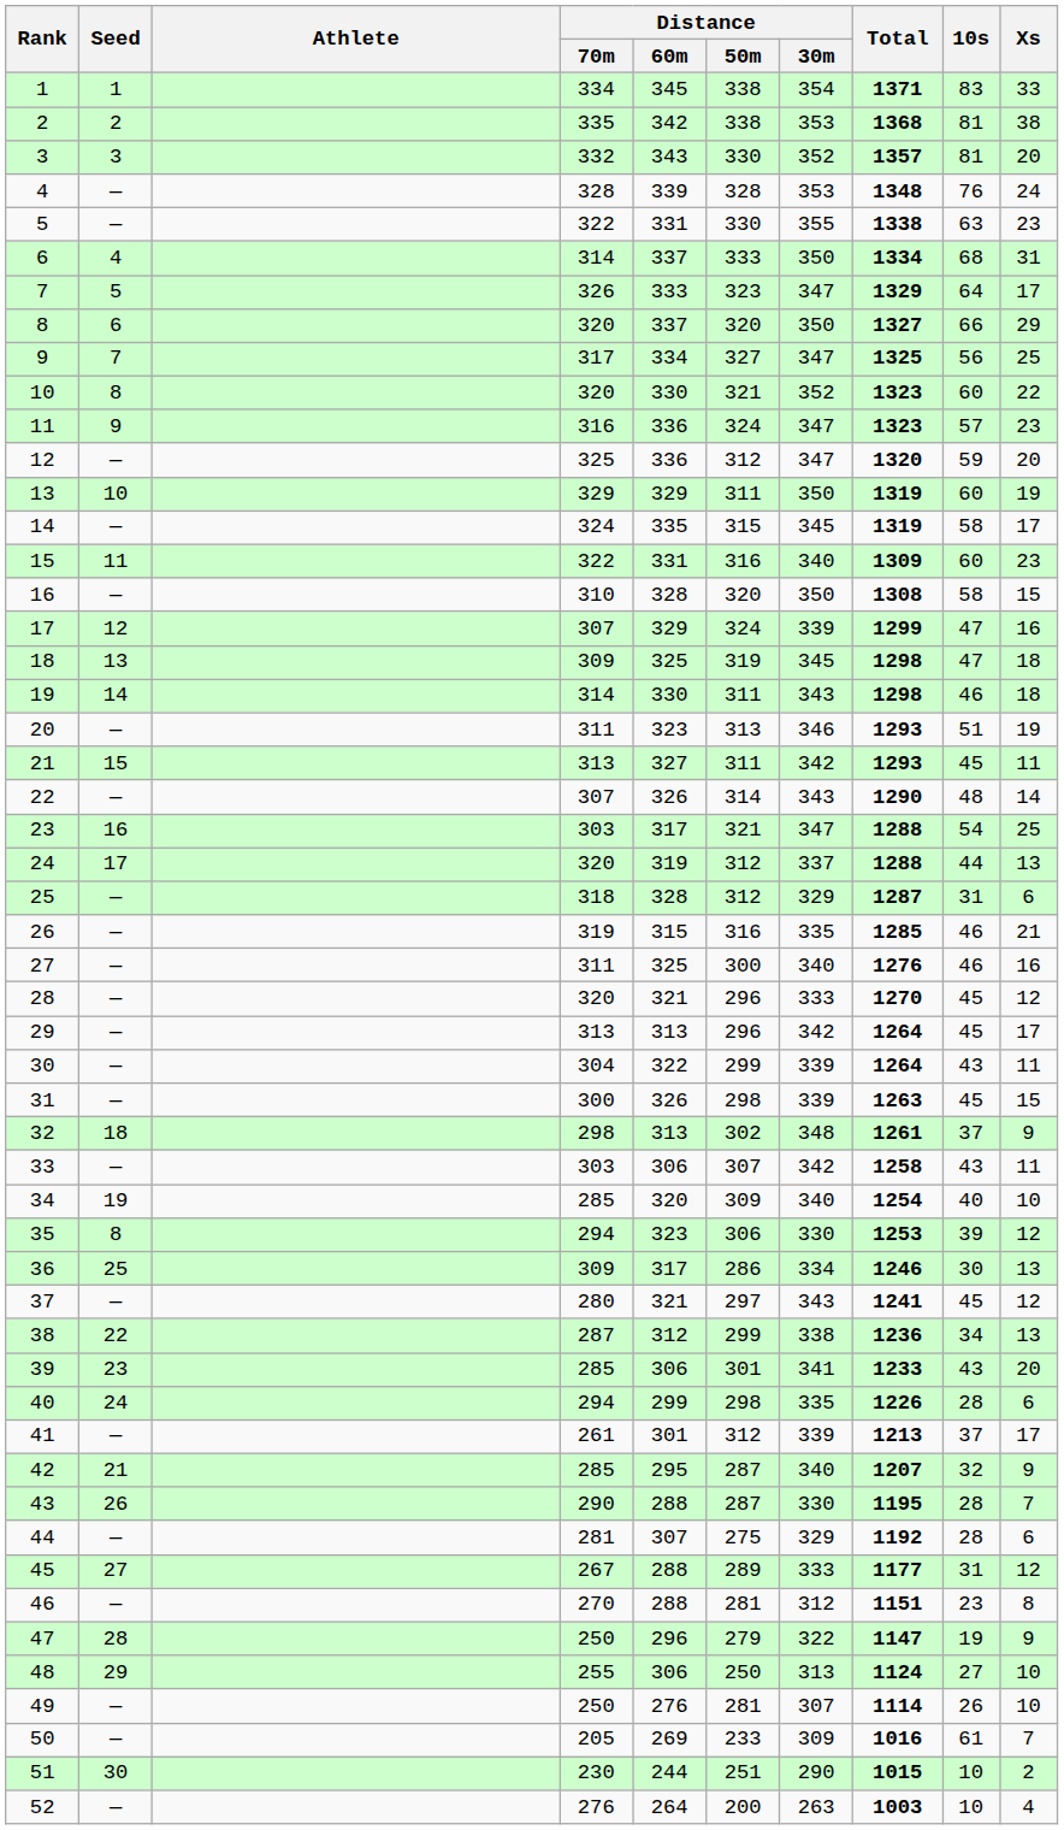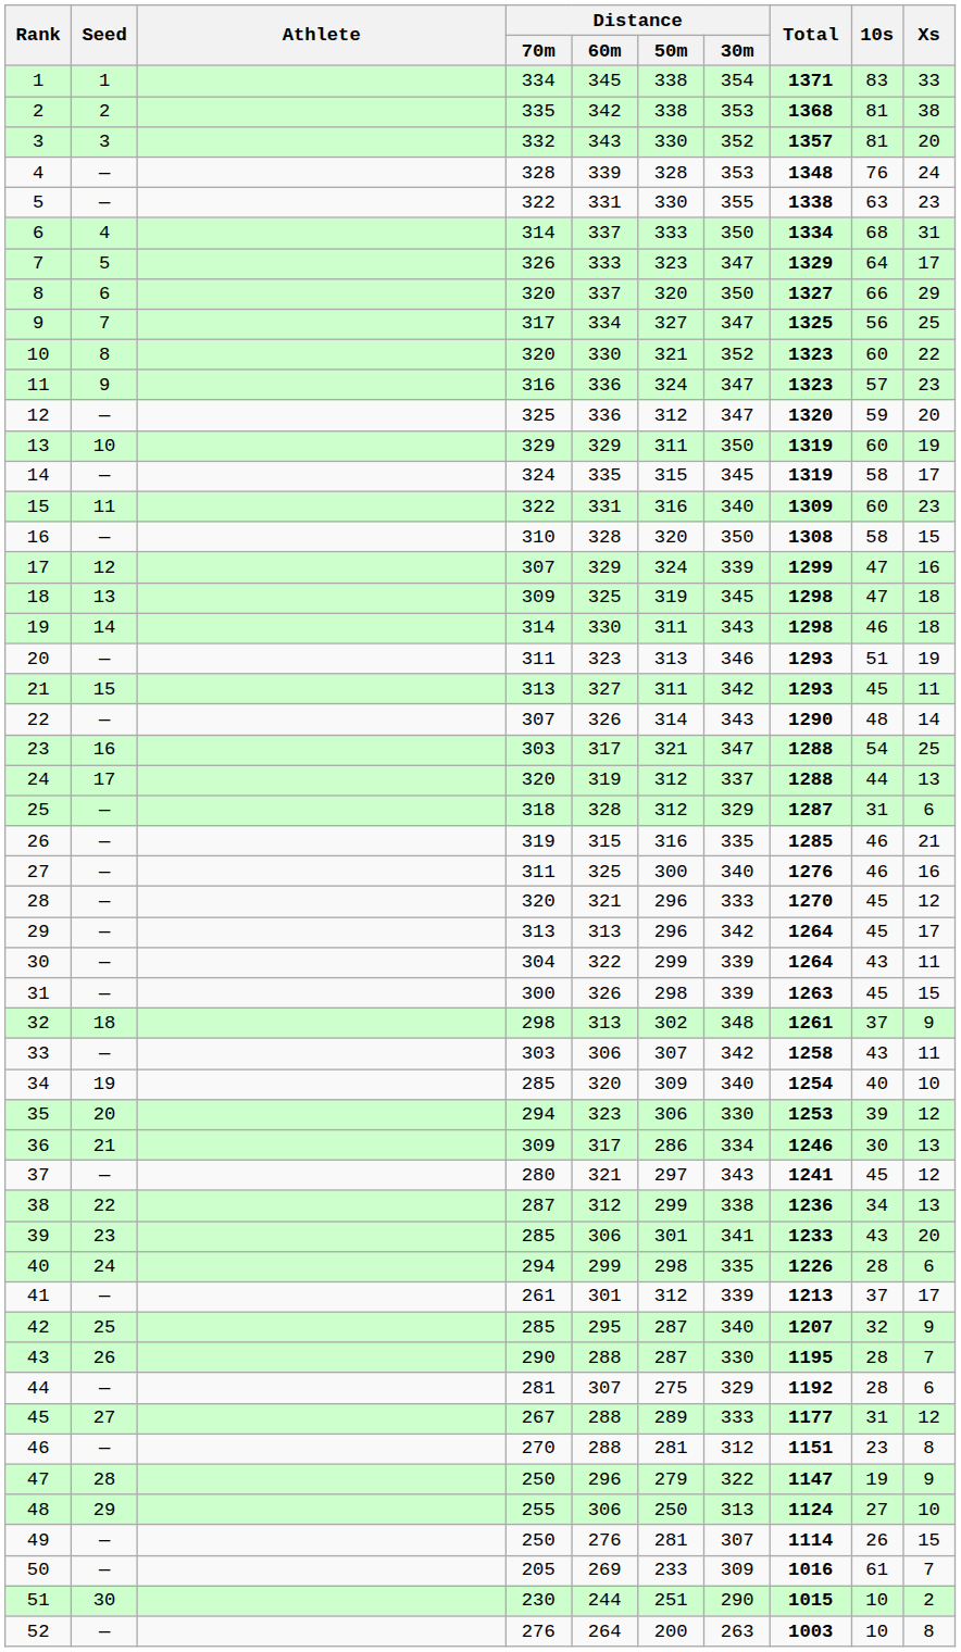35 | Seed: 8 -> 20
36 | Seed: 25 -> 21
42 | Seed: 21 -> 25
49 | Xs: 10 -> 15
52 | Xs: 4 -> 8
